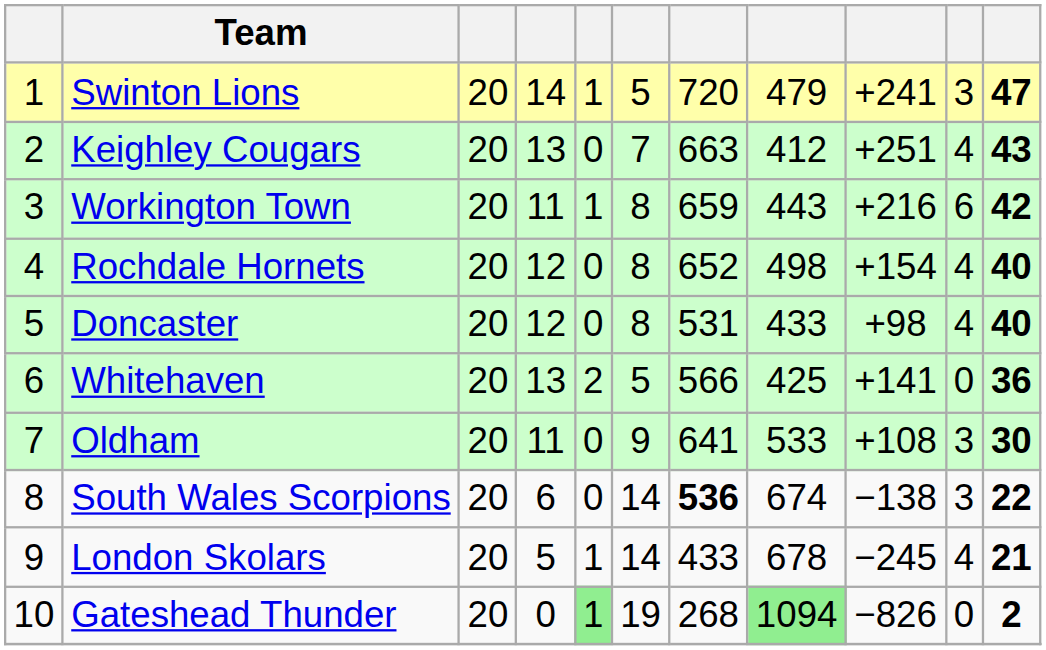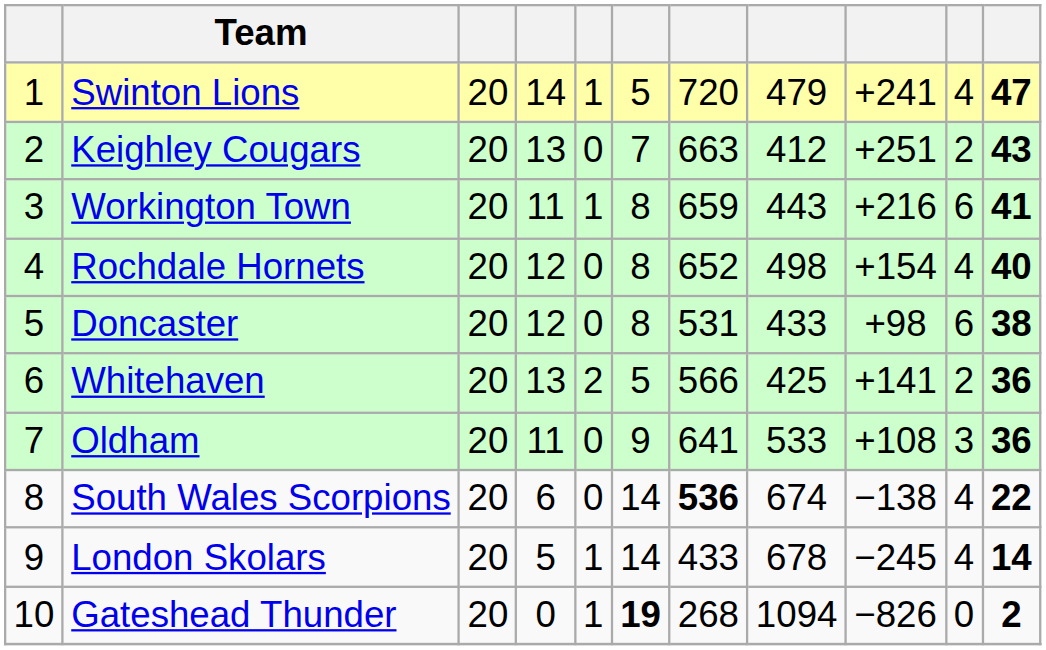Swinton Lions | column 10: 3 -> 4
Keighley Cougars | column 10: 4 -> 2
Workington Town | column 11: 42 -> 41
Doncaster | column 10: 4 -> 6
Doncaster | column 11: 40 -> 38
Whitehaven | column 10: 0 -> 2
Oldham | column 11: 30 -> 36
South Wales Scorpions | column 10: 3 -> 4
London Skolars | column 11: 21 -> 14
Gateshead Thunder | column 5: lightgreen background -> no background
Gateshead Thunder | column 6: normal -> bold
Gateshead Thunder | column 8: lightgreen background -> no background
